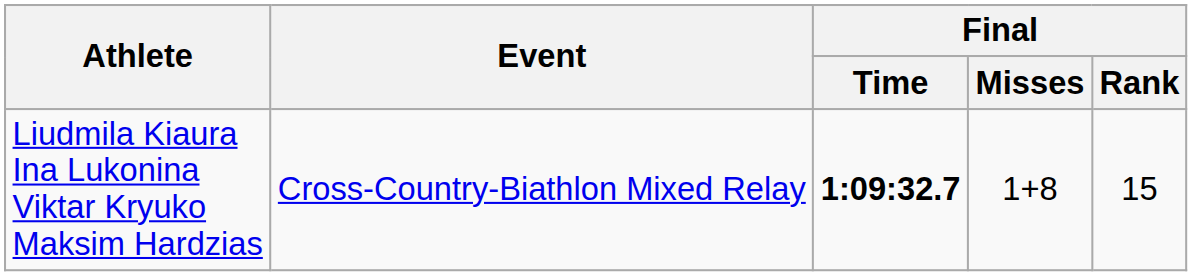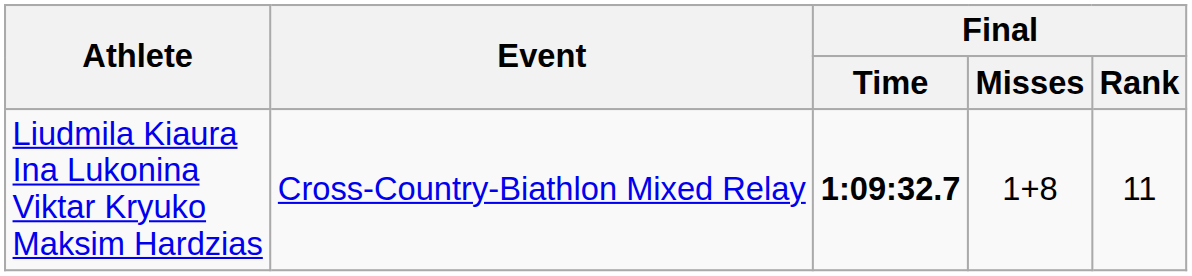Liudmila Kiaura Ina Lukonina Viktar Kryuko Maksim Hardzias | Final / Rank: 15 -> 11
